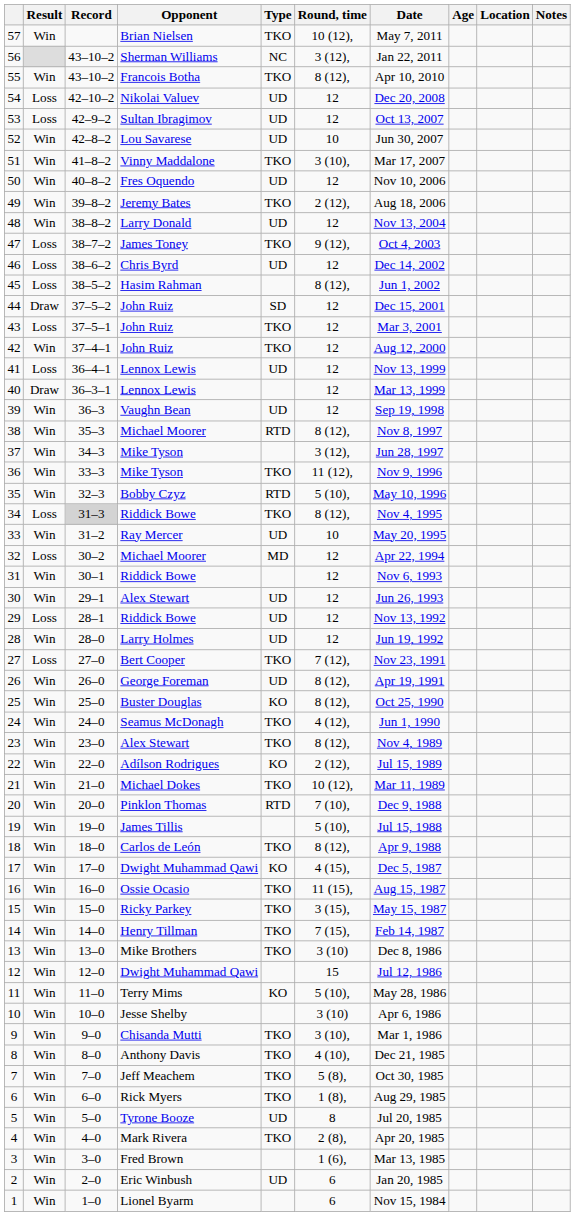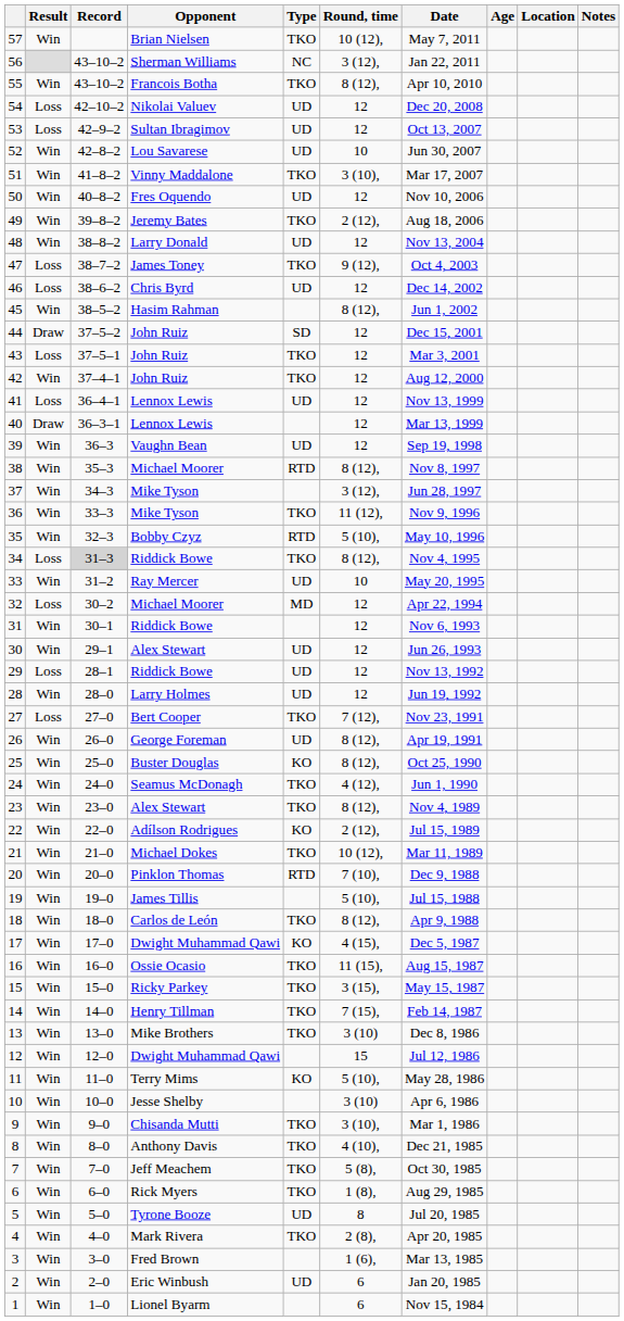45 | Result: Loss -> Win
